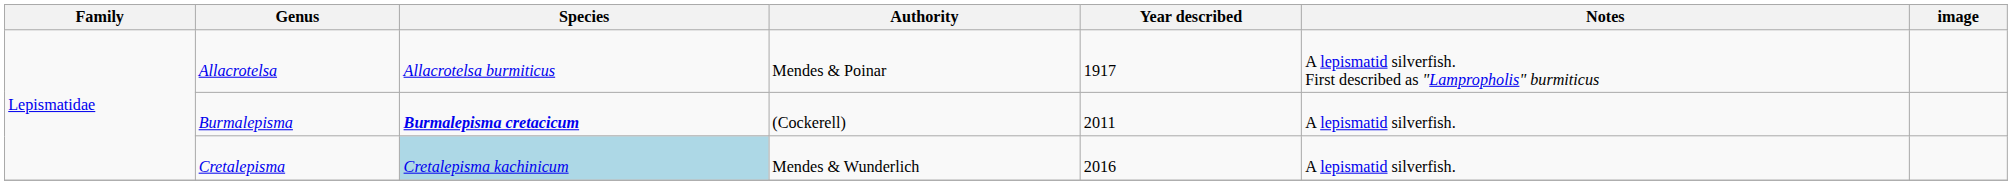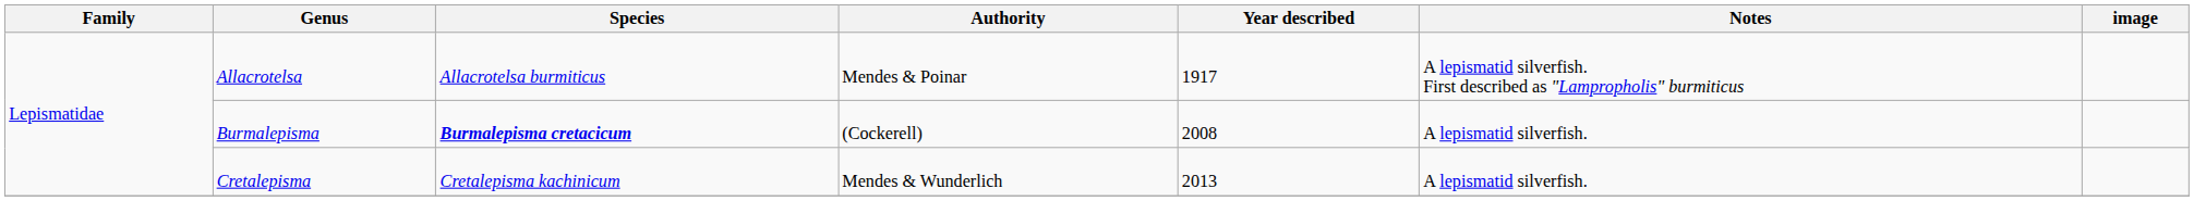Burmalepisma | Year described: 2011 -> 2008
Cretalepisma | Species: lightblue background -> no background
Cretalepisma | Year described: 2016 -> 2013
